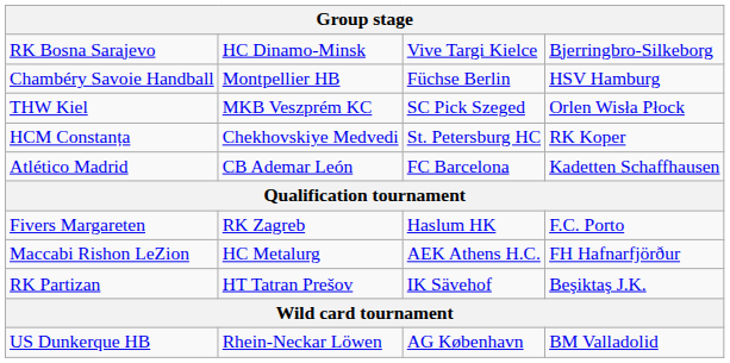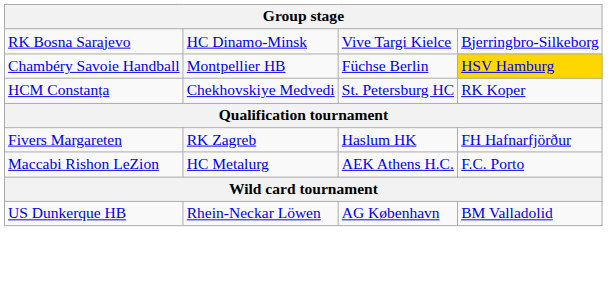Chambéry Savoie Handball | column 4: no background -> gold background
- row: THW Kiel | MKB Veszprém KC | SC Pick Szeged | Orlen Wisła Płock
- row: Atlético Madrid | CB Ademar León | FC Barcelona | Kadetten Schaffhausen
Fivers Margareten | column 4: F.C. Porto -> FH Hafnarfjörður
Maccabi Rishon LeZion | column 4: FH Hafnarfjörður -> F.C. Porto
- row: RK Partizan | HT Tatran Prešov | IK Sävehof | Beşiktaş J.K.
